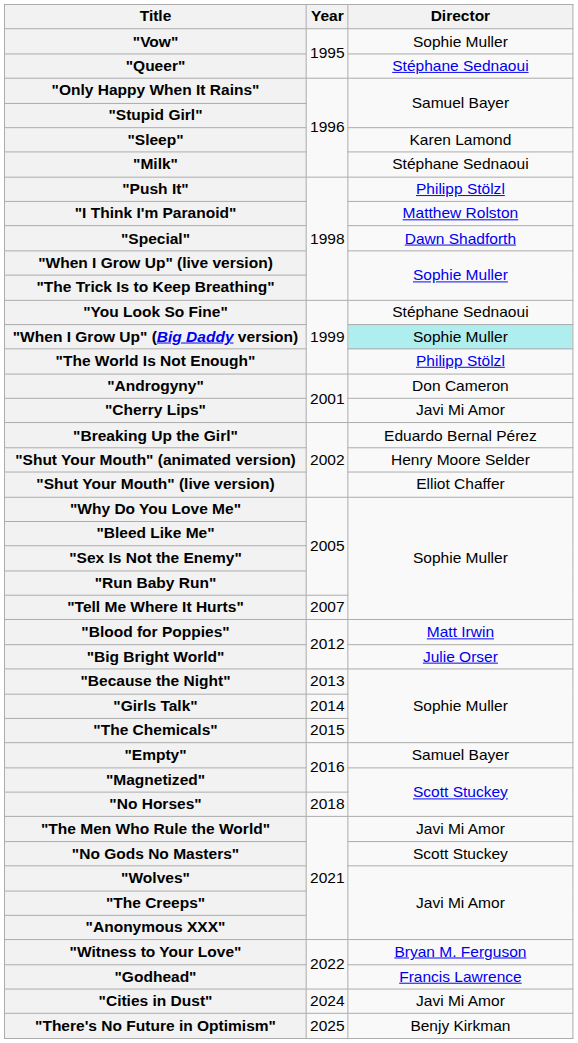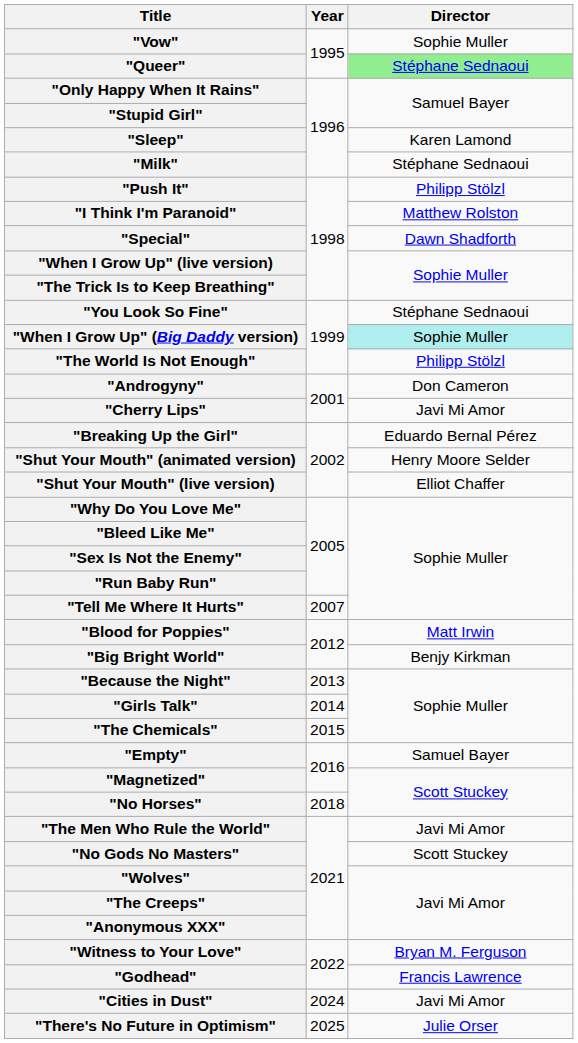"Queer" | Director: no background -> lightgreen background
"Big Bright World" | Director: Julie Orser -> Benjy Kirkman
"There's No Future in Optimism" | Director: Benjy Kirkman -> Julie Orser
